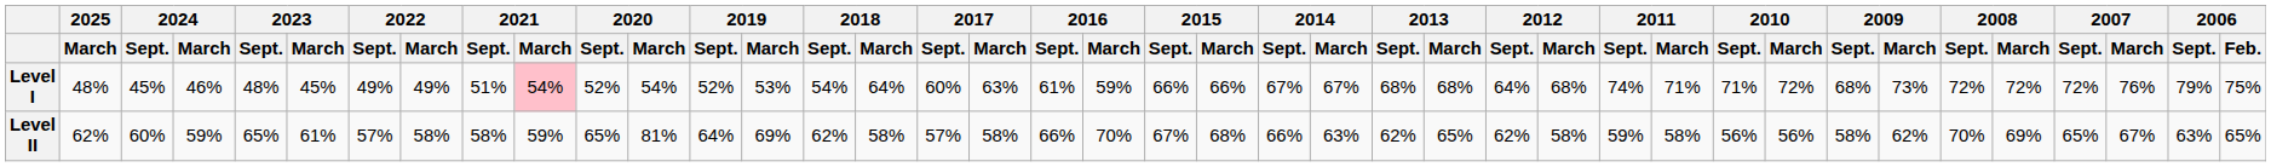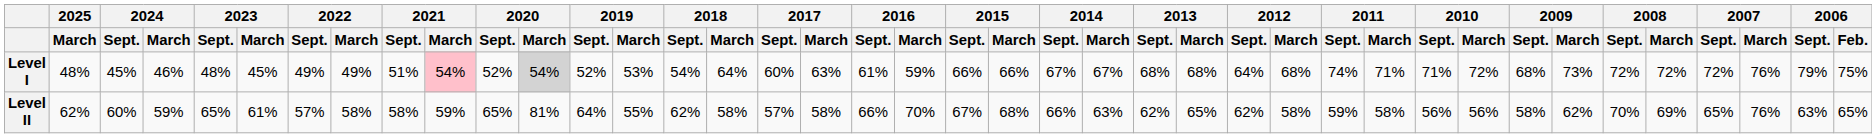Level I | 2020 / March: no background -> lightgrey background
Level II | 2019 / March: 69% -> 55%
Level II | 2007 / March: 67% -> 76%
